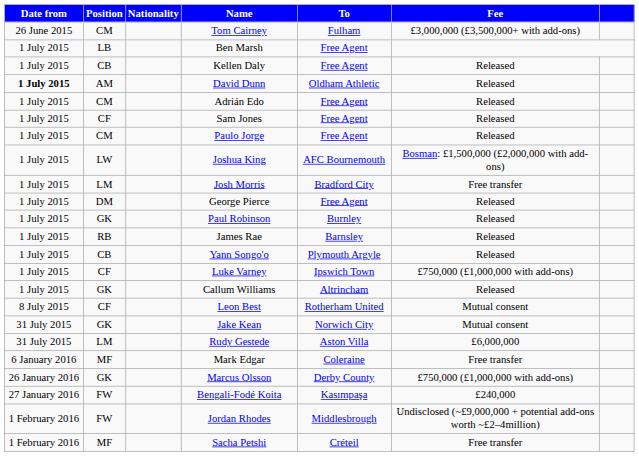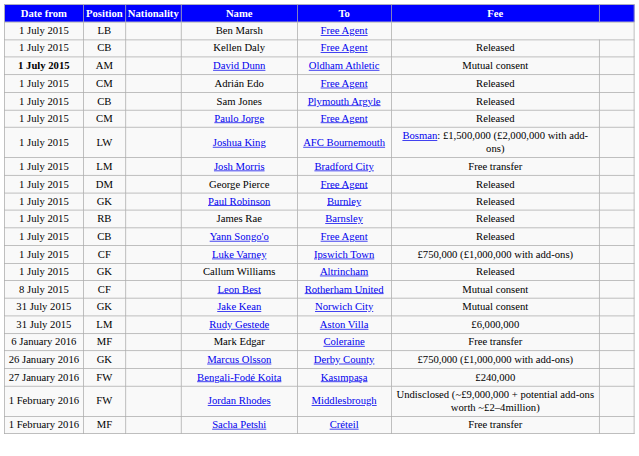- row: 26 June 2015 | CM | Tom Cairney | Fulham | £3,000,000 (£3,500,000+ with add-ons)
David Dunn | Fee: Released -> Mutual consent
Sam Jones | Position: CF -> CB
Sam Jones | To: Free Agent -> Plymouth Argyle
Yann Songo'o | To: Plymouth Argyle -> Free Agent
